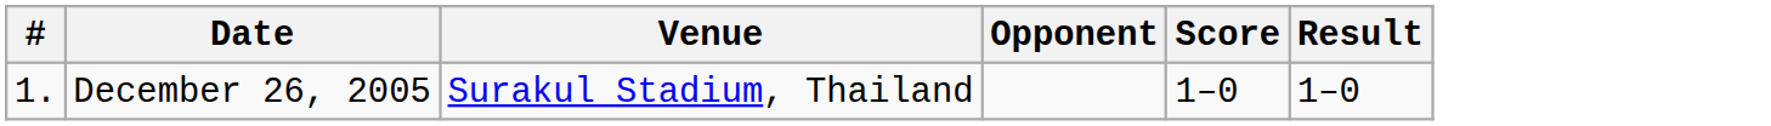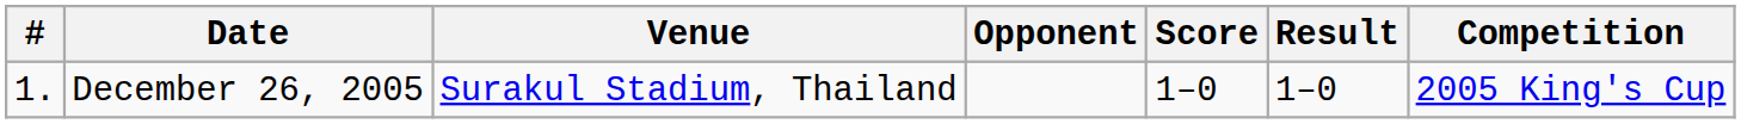+ column: Competition | 2005 King's Cup
